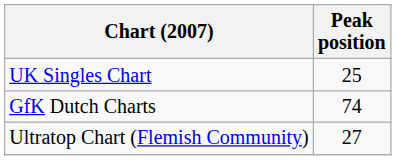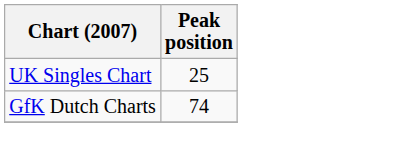- row: Ultratop Chart (Flemish Community) | 27
